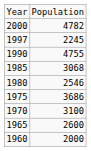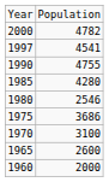1997 | column 2: 2245 -> 4541
1985 | column 2: 3068 -> 4280
